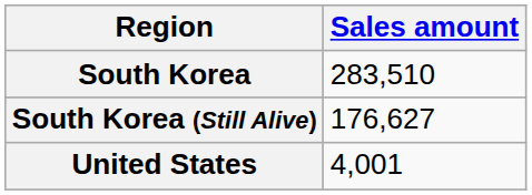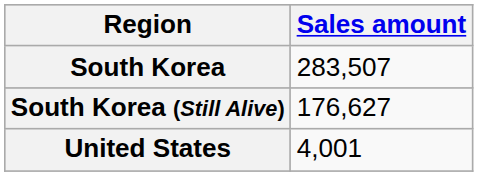South Korea | Sales amount: 283,510 -> 283,507
